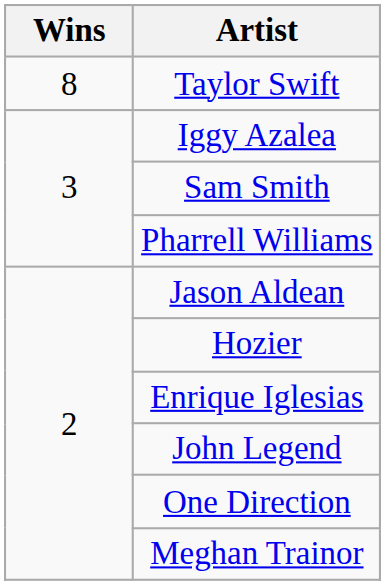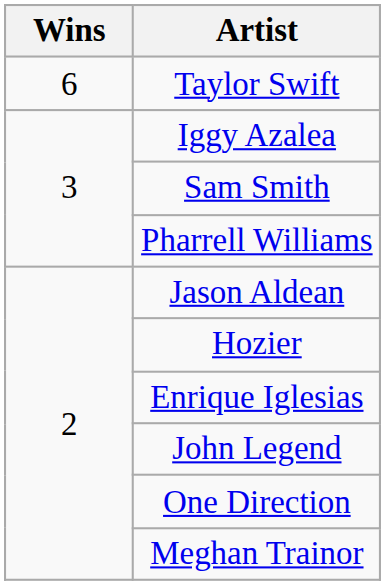Taylor Swift | Wins: 8 -> 6
